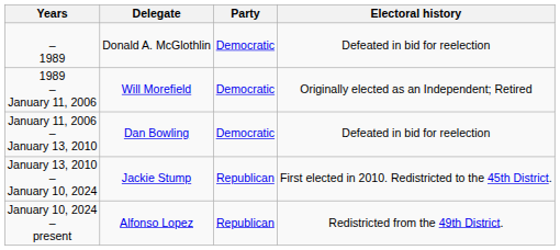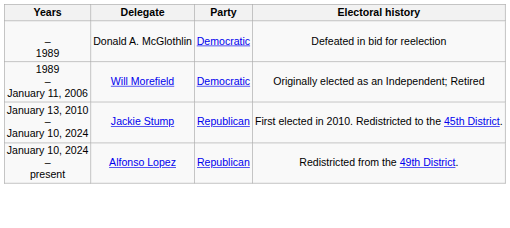- row: January 11, 2006 – January 13, 2010 | Dan Bowling | Democratic | Defeated in bid for reelection
